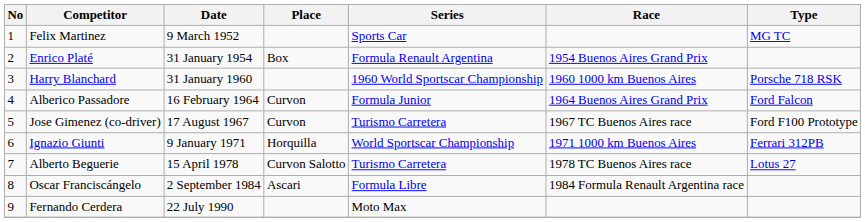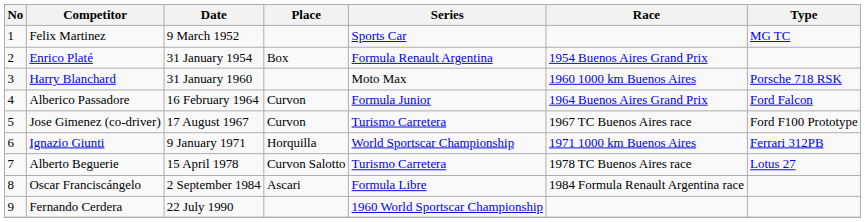Harry Blanchard | Series: 1960 World Sportscar Championship -> Moto Max
Fernando Cerdera | Series: Moto Max -> 1960 World Sportscar Championship
